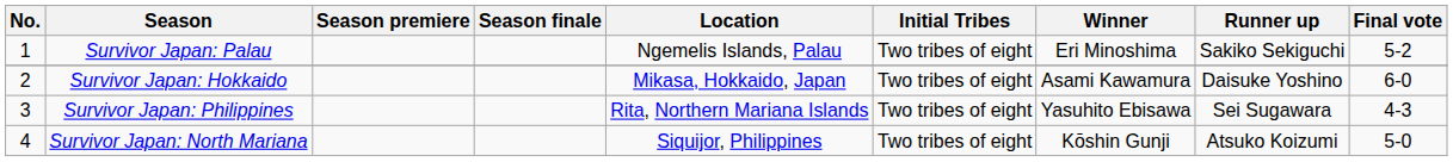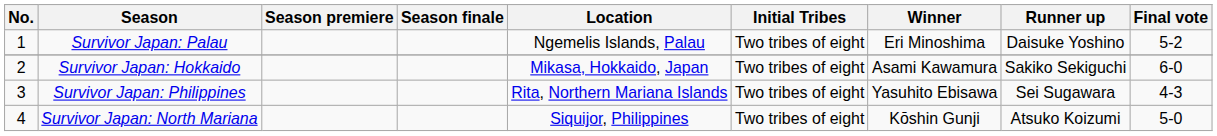Survivor Japan: Palau | Runner up: Sakiko Sekiguchi -> Daisuke Yoshino
Survivor Japan: Hokkaido | Runner up: Daisuke Yoshino -> Sakiko Sekiguchi
